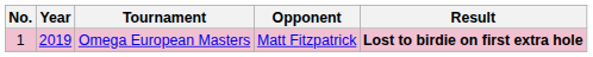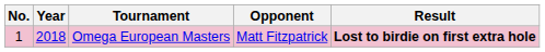Omega European Masters | Year: 2019 -> 2018
